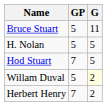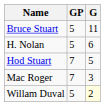H. Nolan | G: 5 -> 6
+ row: Mac Roger | 7 | 3
- row: Herbert Henry | 7 | 2
